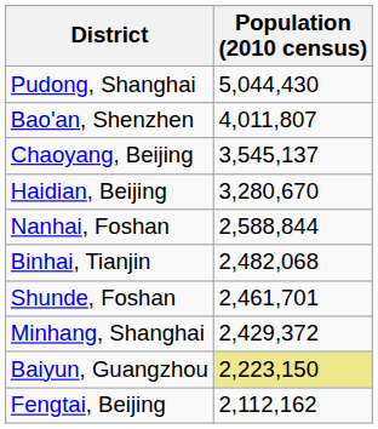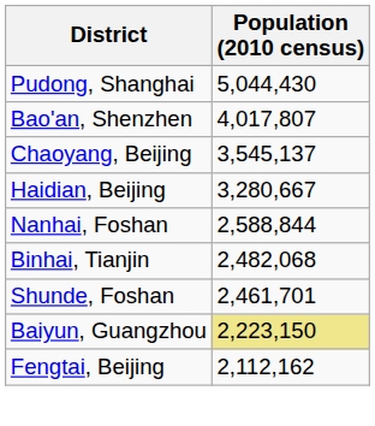Bao'an, Shenzhen | Population (2010 census): 4,011,807 -> 4,017,807
Haidian, Beijing | Population (2010 census): 3,280,670 -> 3,280,667
- row: Minhang, Shanghai | 2,429,372
